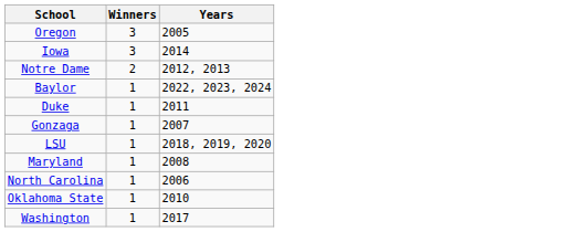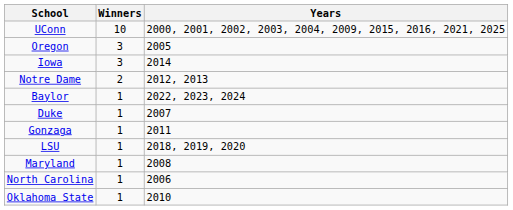+ row: UConn | 10 | 2000, 2001, 2002, 2003, 2004, 2009, 2015, 2016, 2021, 2025
Duke | Years: 2011 -> 2007
Gonzaga | Years: 2007 -> 2011
- row: Washington | 1 | 2017
